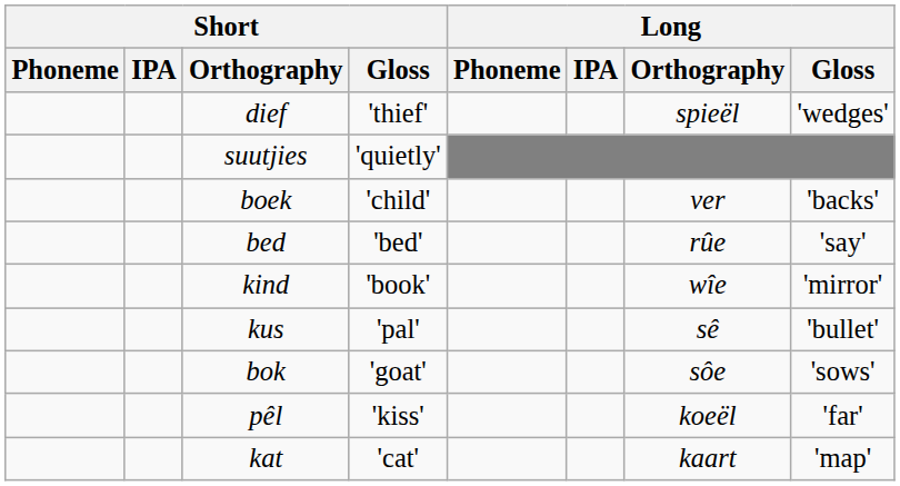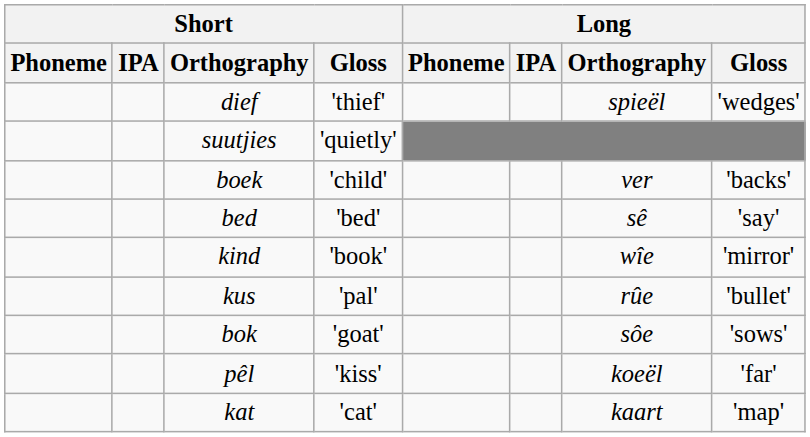bed | Long / Orthography: rûe -> sê
kus | Long / Orthography: sê -> rûe
